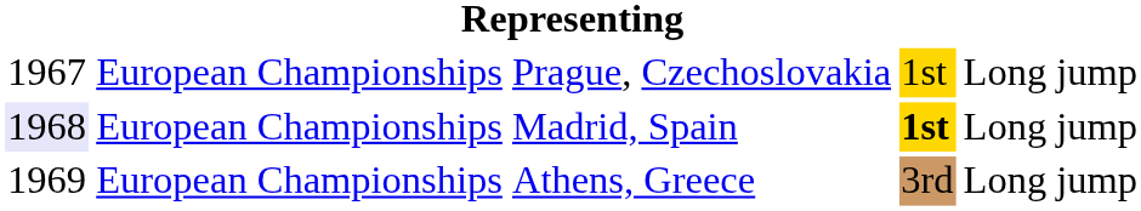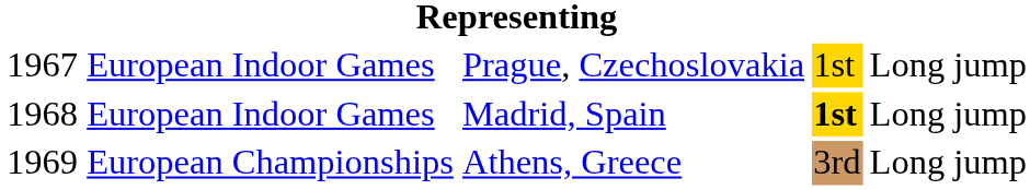Prague, Czechoslovakia | column 2: European Championships -> European Indoor Games
Madrid, Spain | column 1: lavender background -> no background
Madrid, Spain | column 2: European Championships -> European Indoor Games
